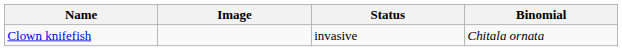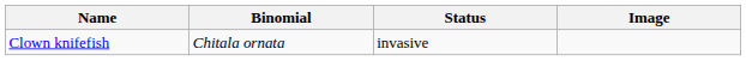columns swapped: Binomial <-> Image
